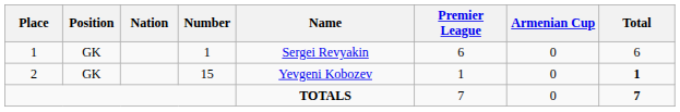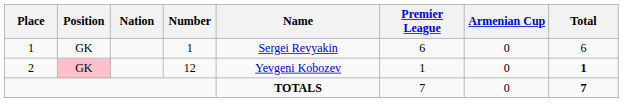2 | Position: no background -> pink background
2 | Number: 15 -> 12
